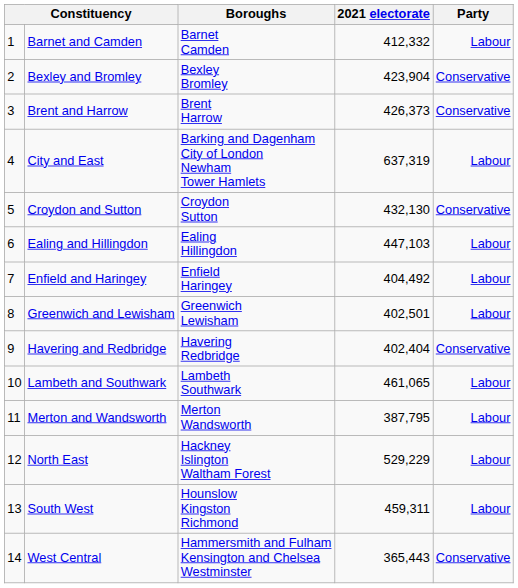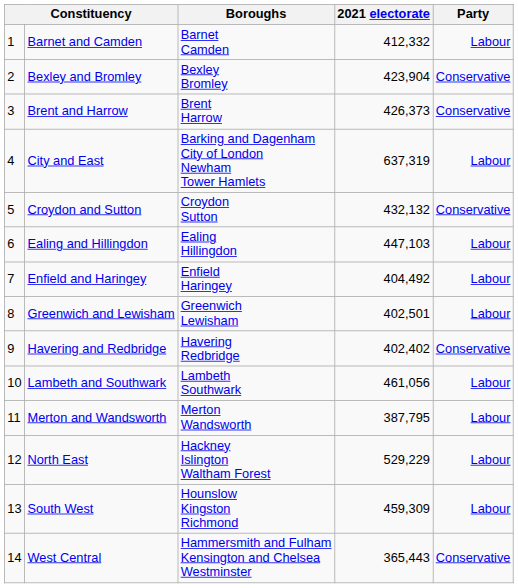Croydon and Sutton | 2021 electorate: 432,130 -> 432,132
Havering and Redbridge | 2021 electorate: 402,404 -> 402,402
Lambeth and Southwark | 2021 electorate: 461,065 -> 461,056
South West | 2021 electorate: 459,311 -> 459,309
